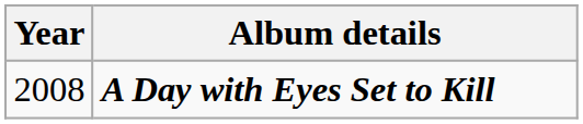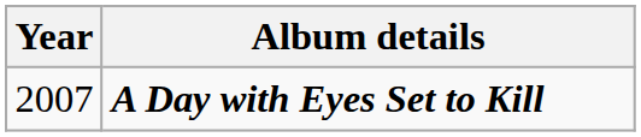A Day with Eyes Set to Kill | Year: 2008 -> 2007
